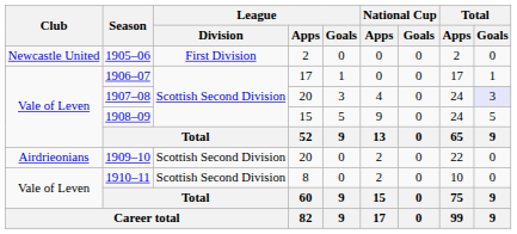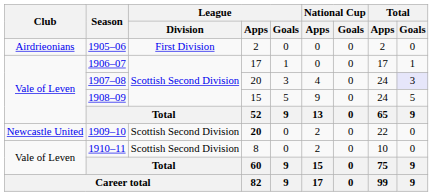1905–06 | Club: Newcastle United -> Airdrieonians
1909–10 | Club: Airdrieonians -> Newcastle United
1909–10 | League / Apps: normal -> bold
